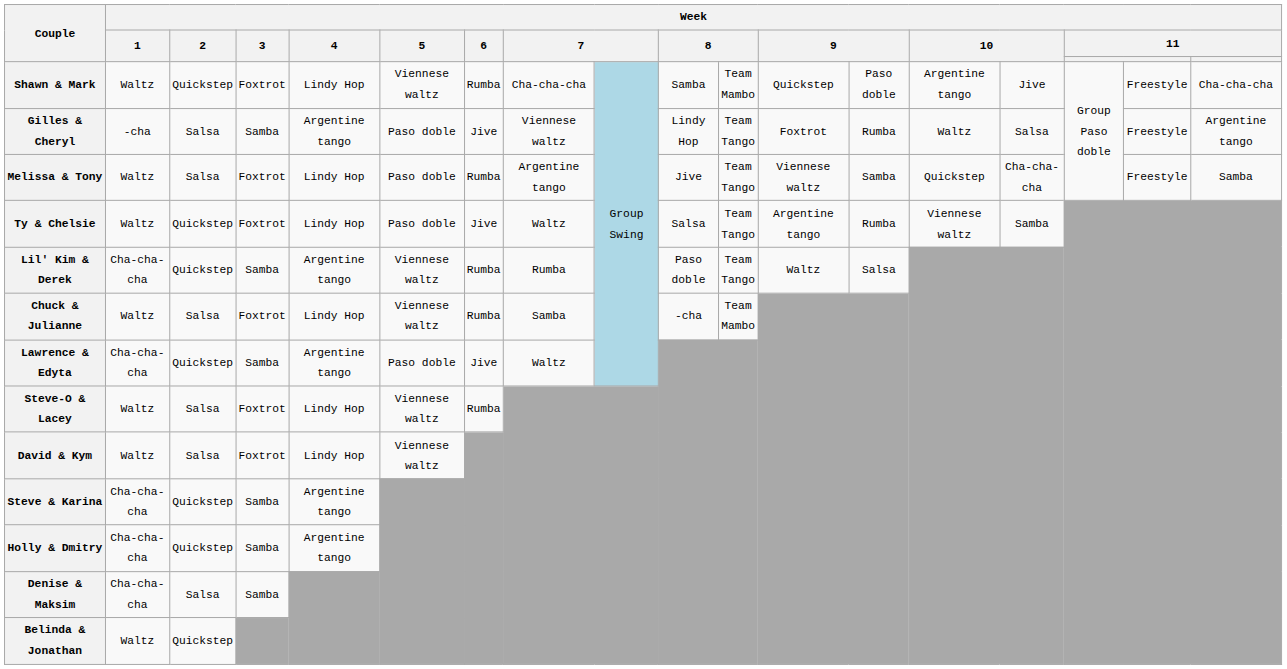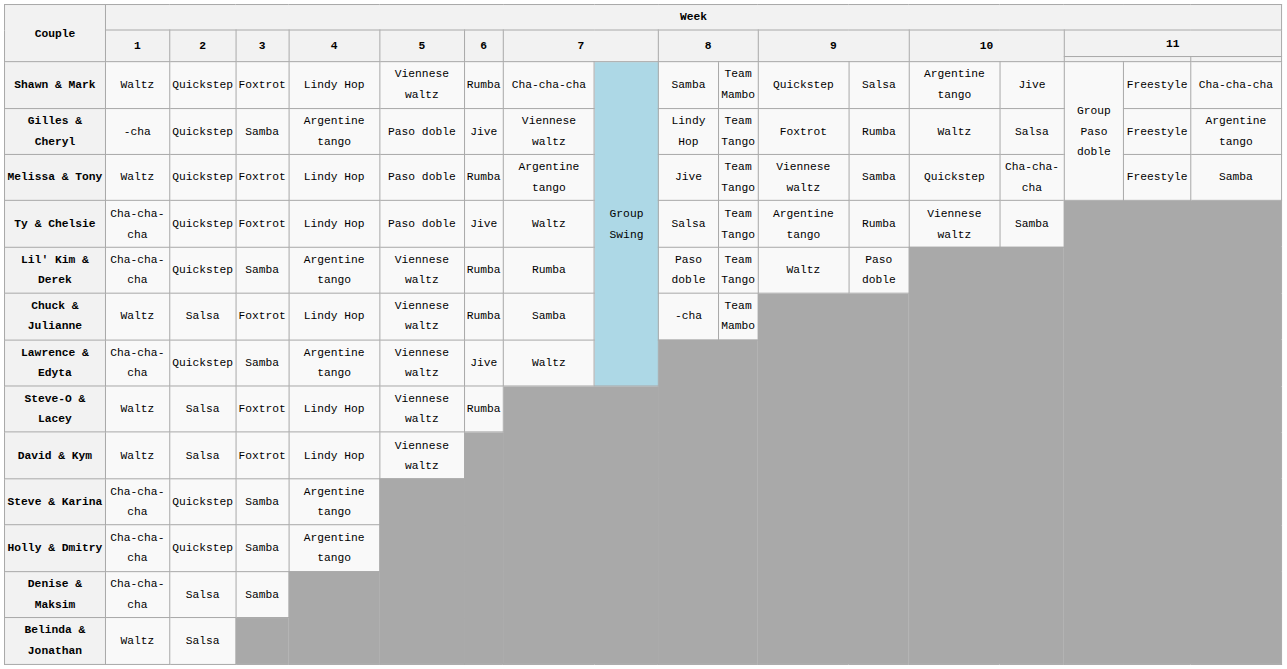Shawn & Mark | column 13: Paso doble -> Salsa
Gilles & Cheryl | Week / 2: Salsa -> Quickstep
Melissa & Tony | Week / 2: Salsa -> Quickstep
Ty & Chelsie | Week / 1: Waltz -> Cha-cha-cha
Lil' Kim & Derek | column 13: Salsa -> Paso doble
Lawrence & Edyta | Week / 5: Paso doble -> Viennese waltz
Belinda & Jonathan | Week / 2: Quickstep -> Salsa
